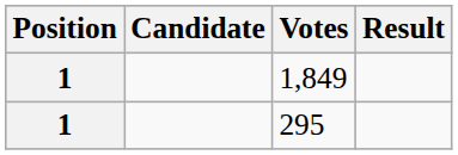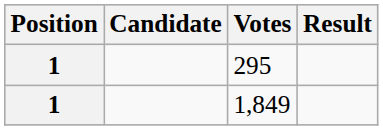rows swapped: 1,849 <-> 295
